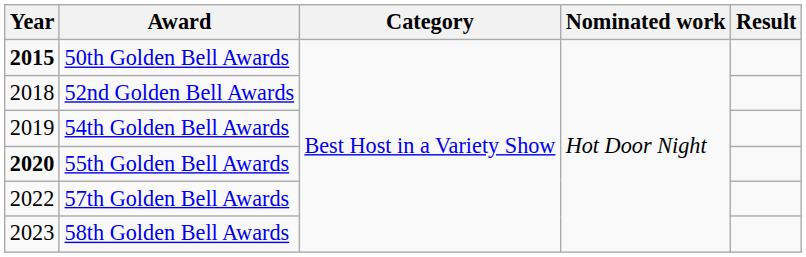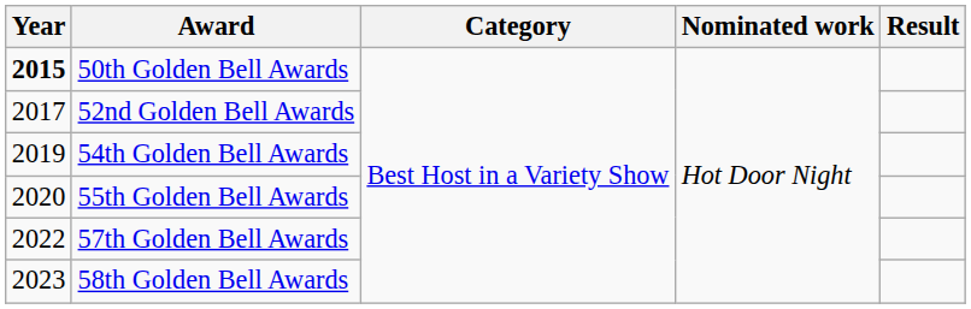52nd Golden Bell Awards | Year: 2018 -> 2017
55th Golden Bell Awards | Year: bold -> normal
